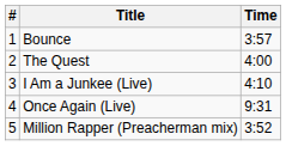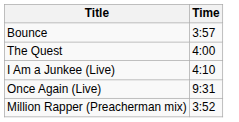- column: # | 1 | 2 | 3 | 4 | 5
